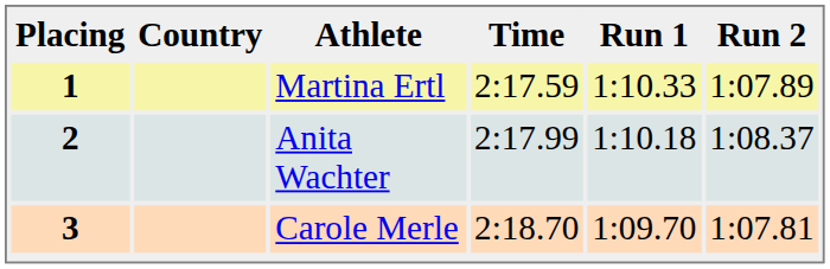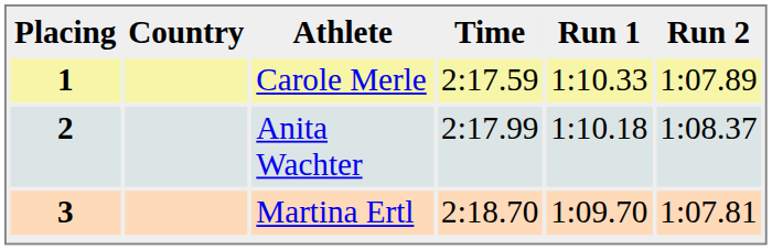1 | Athlete: Martina Ertl -> Carole Merle
3 | Athlete: Carole Merle -> Martina Ertl
